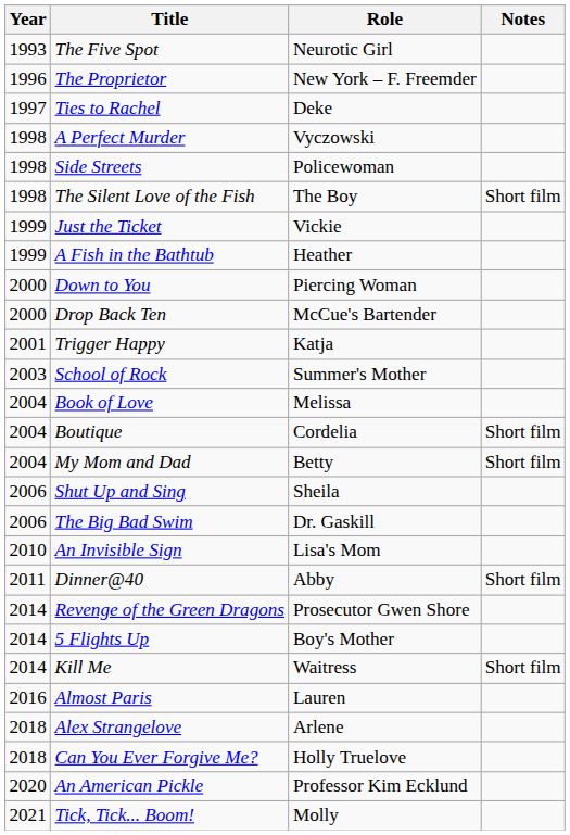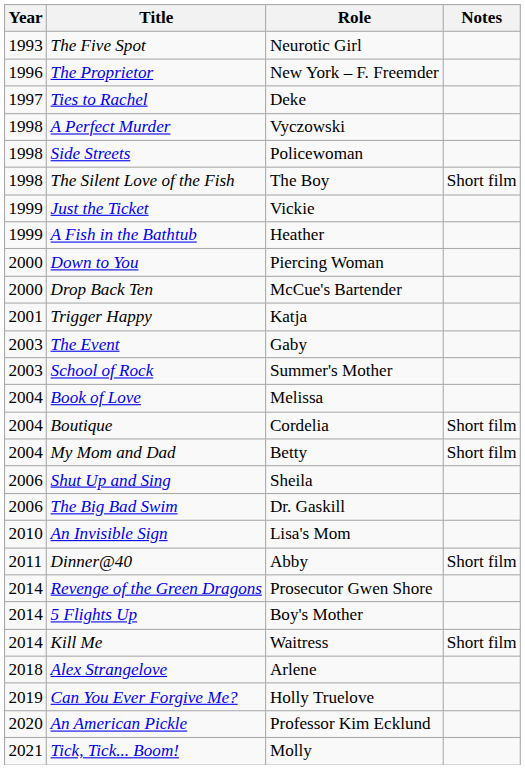+ row: 2003 | The Event | Gaby
- row: 2016 | Almost Paris | Lauren
Can You Ever Forgive Me? | Year: 2018 -> 2019
